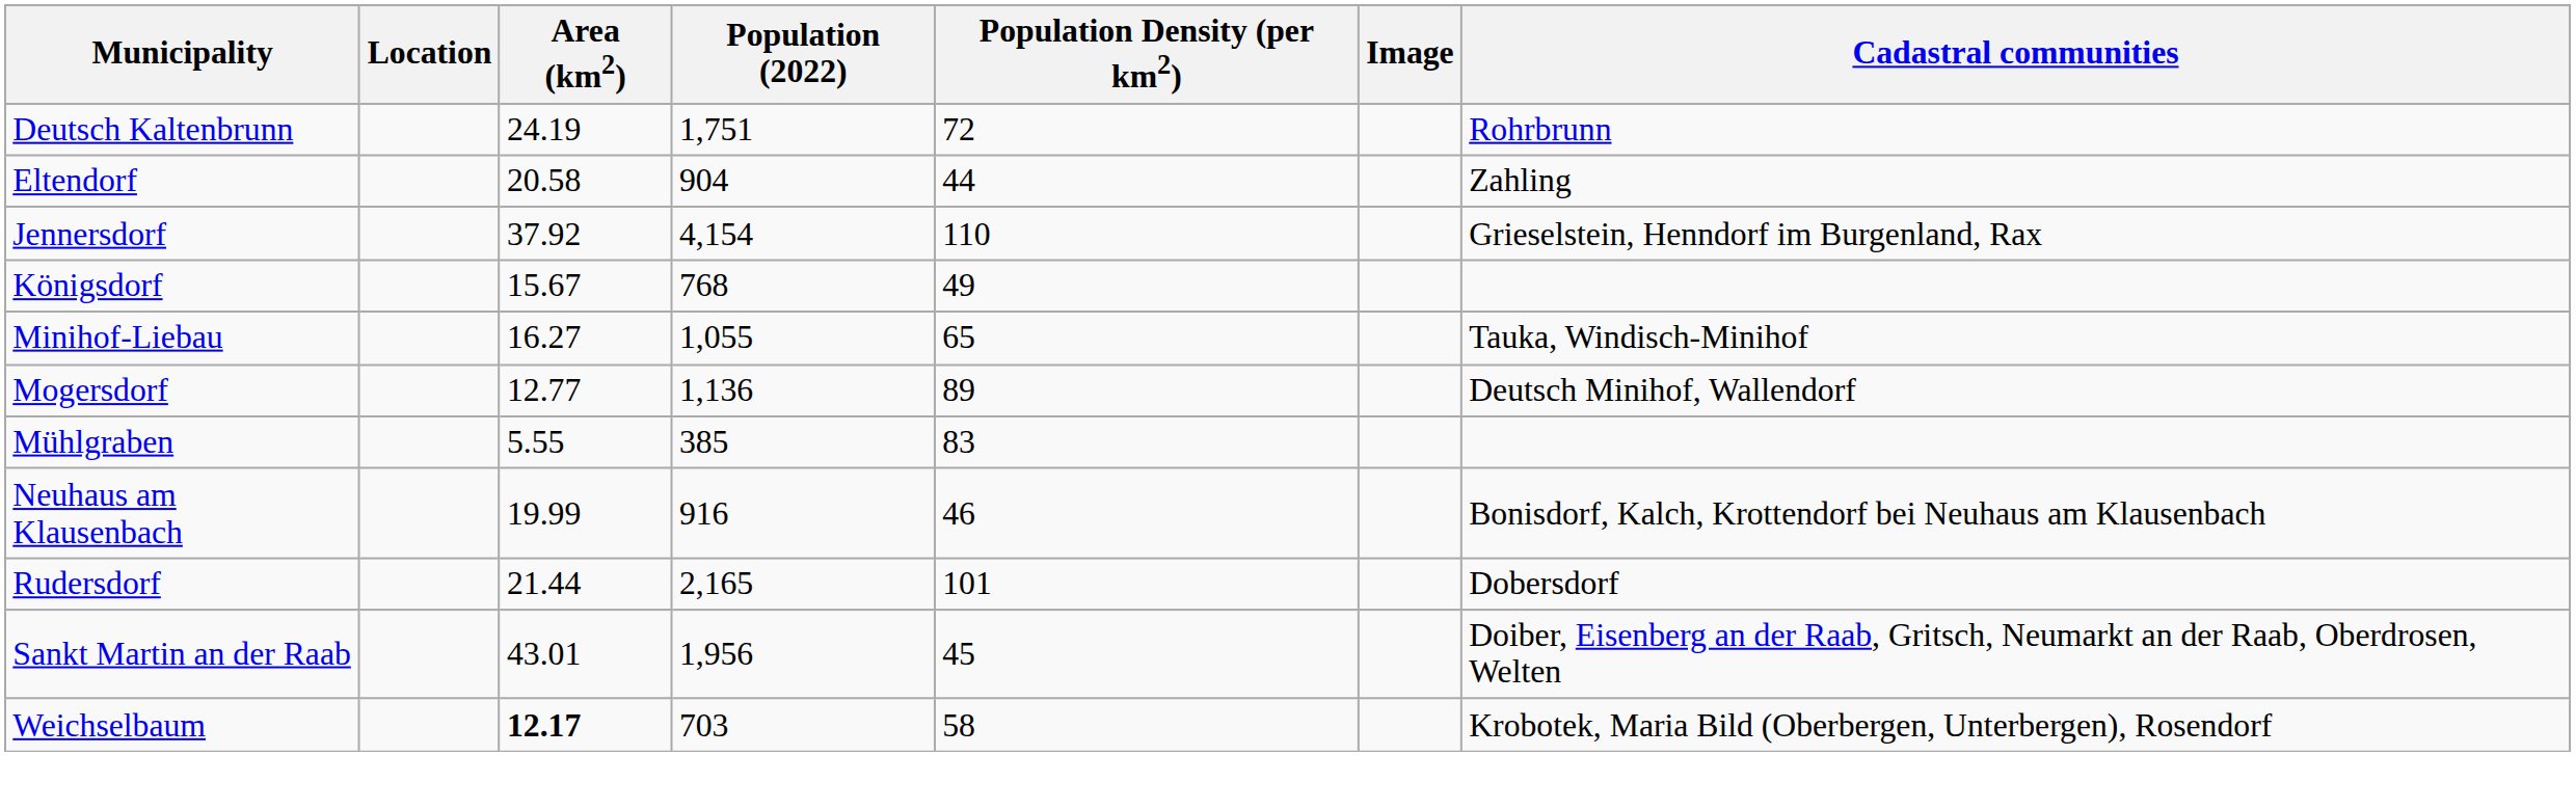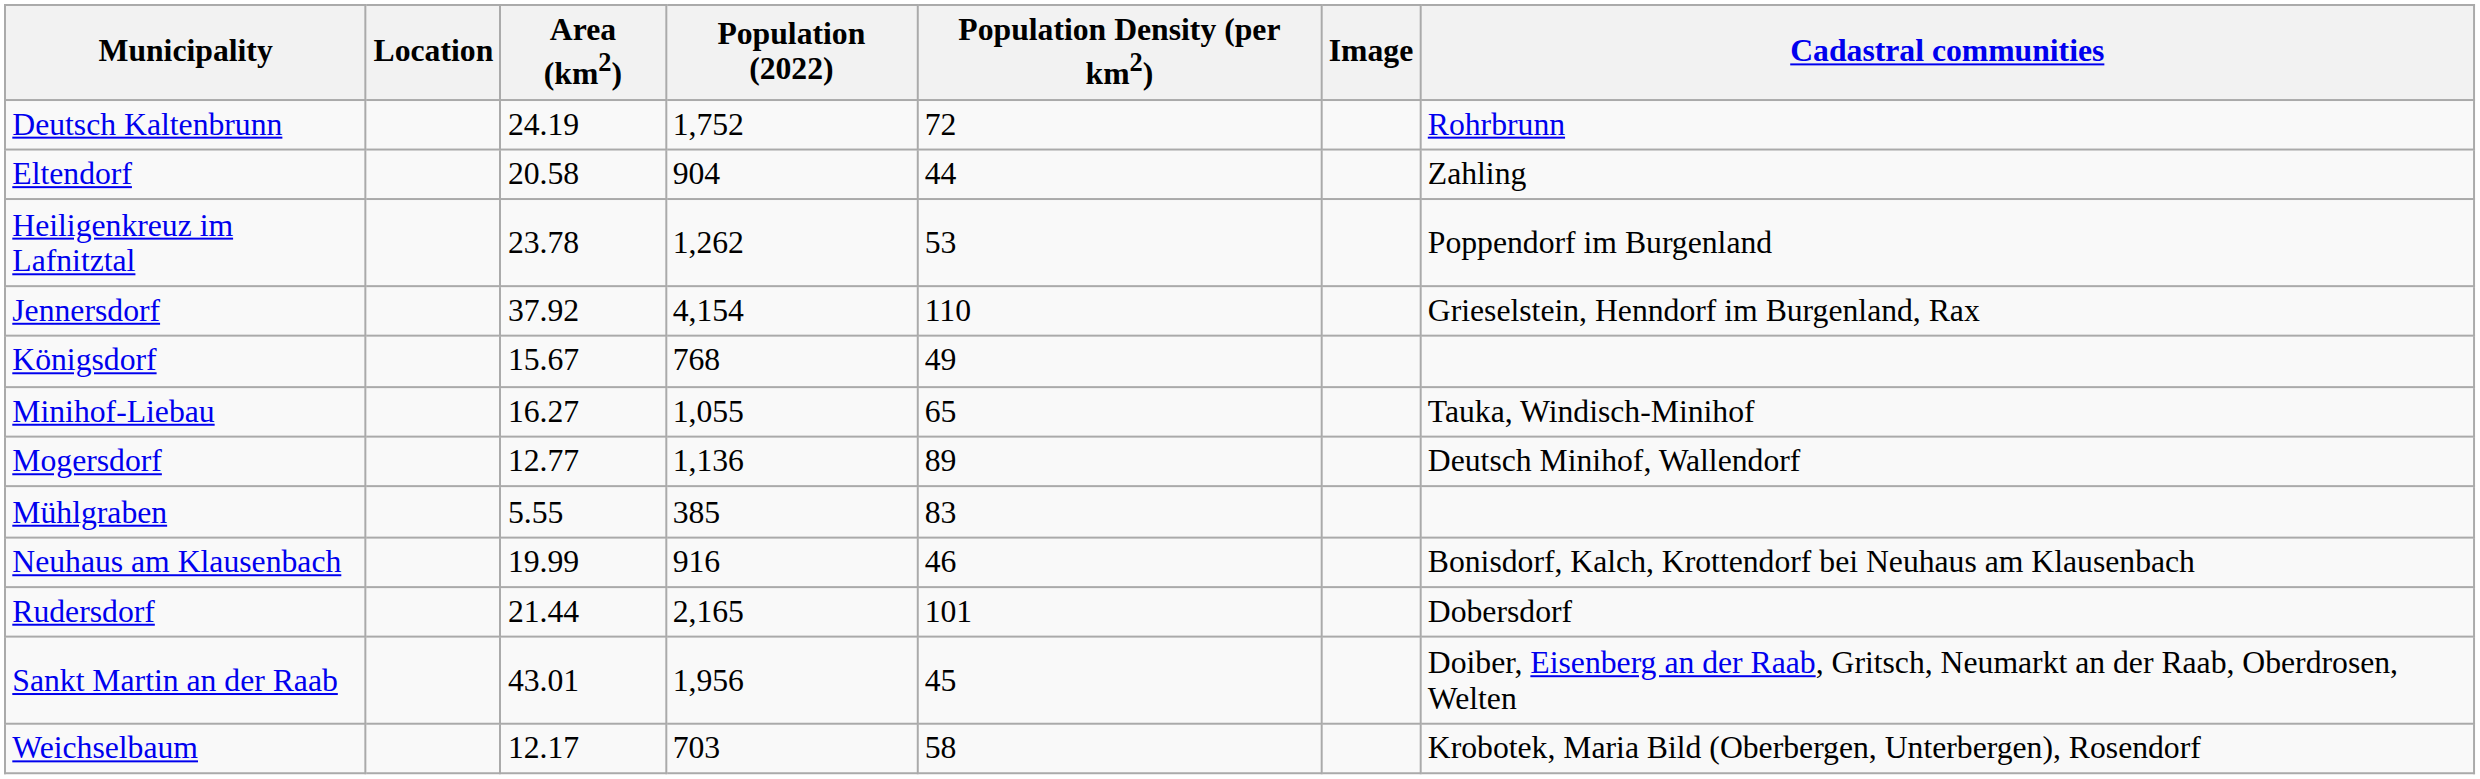Deutsch Kaltenbrunn | Population (2022): 1,751 -> 1,752
+ row: Heiligenkreuz im Lafnitztal | 23.78 | 1,262 | 53 | Poppendorf im Burgenland
Weichselbaum | Area (km2): bold -> normal
